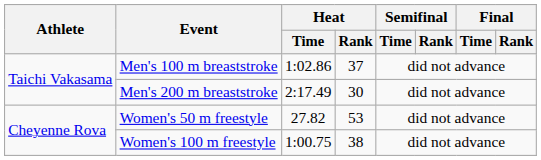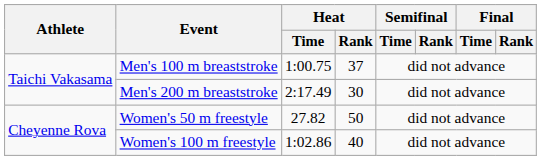Men's 100 m breaststroke | Heat / Time: 1:02.86 -> 1:00.75
Women's 50 m freestyle | Heat / Rank: 53 -> 50
Women's 100 m freestyle | Heat / Time: 1:00.75 -> 1:02.86
Women's 100 m freestyle | Heat / Rank: 38 -> 40
